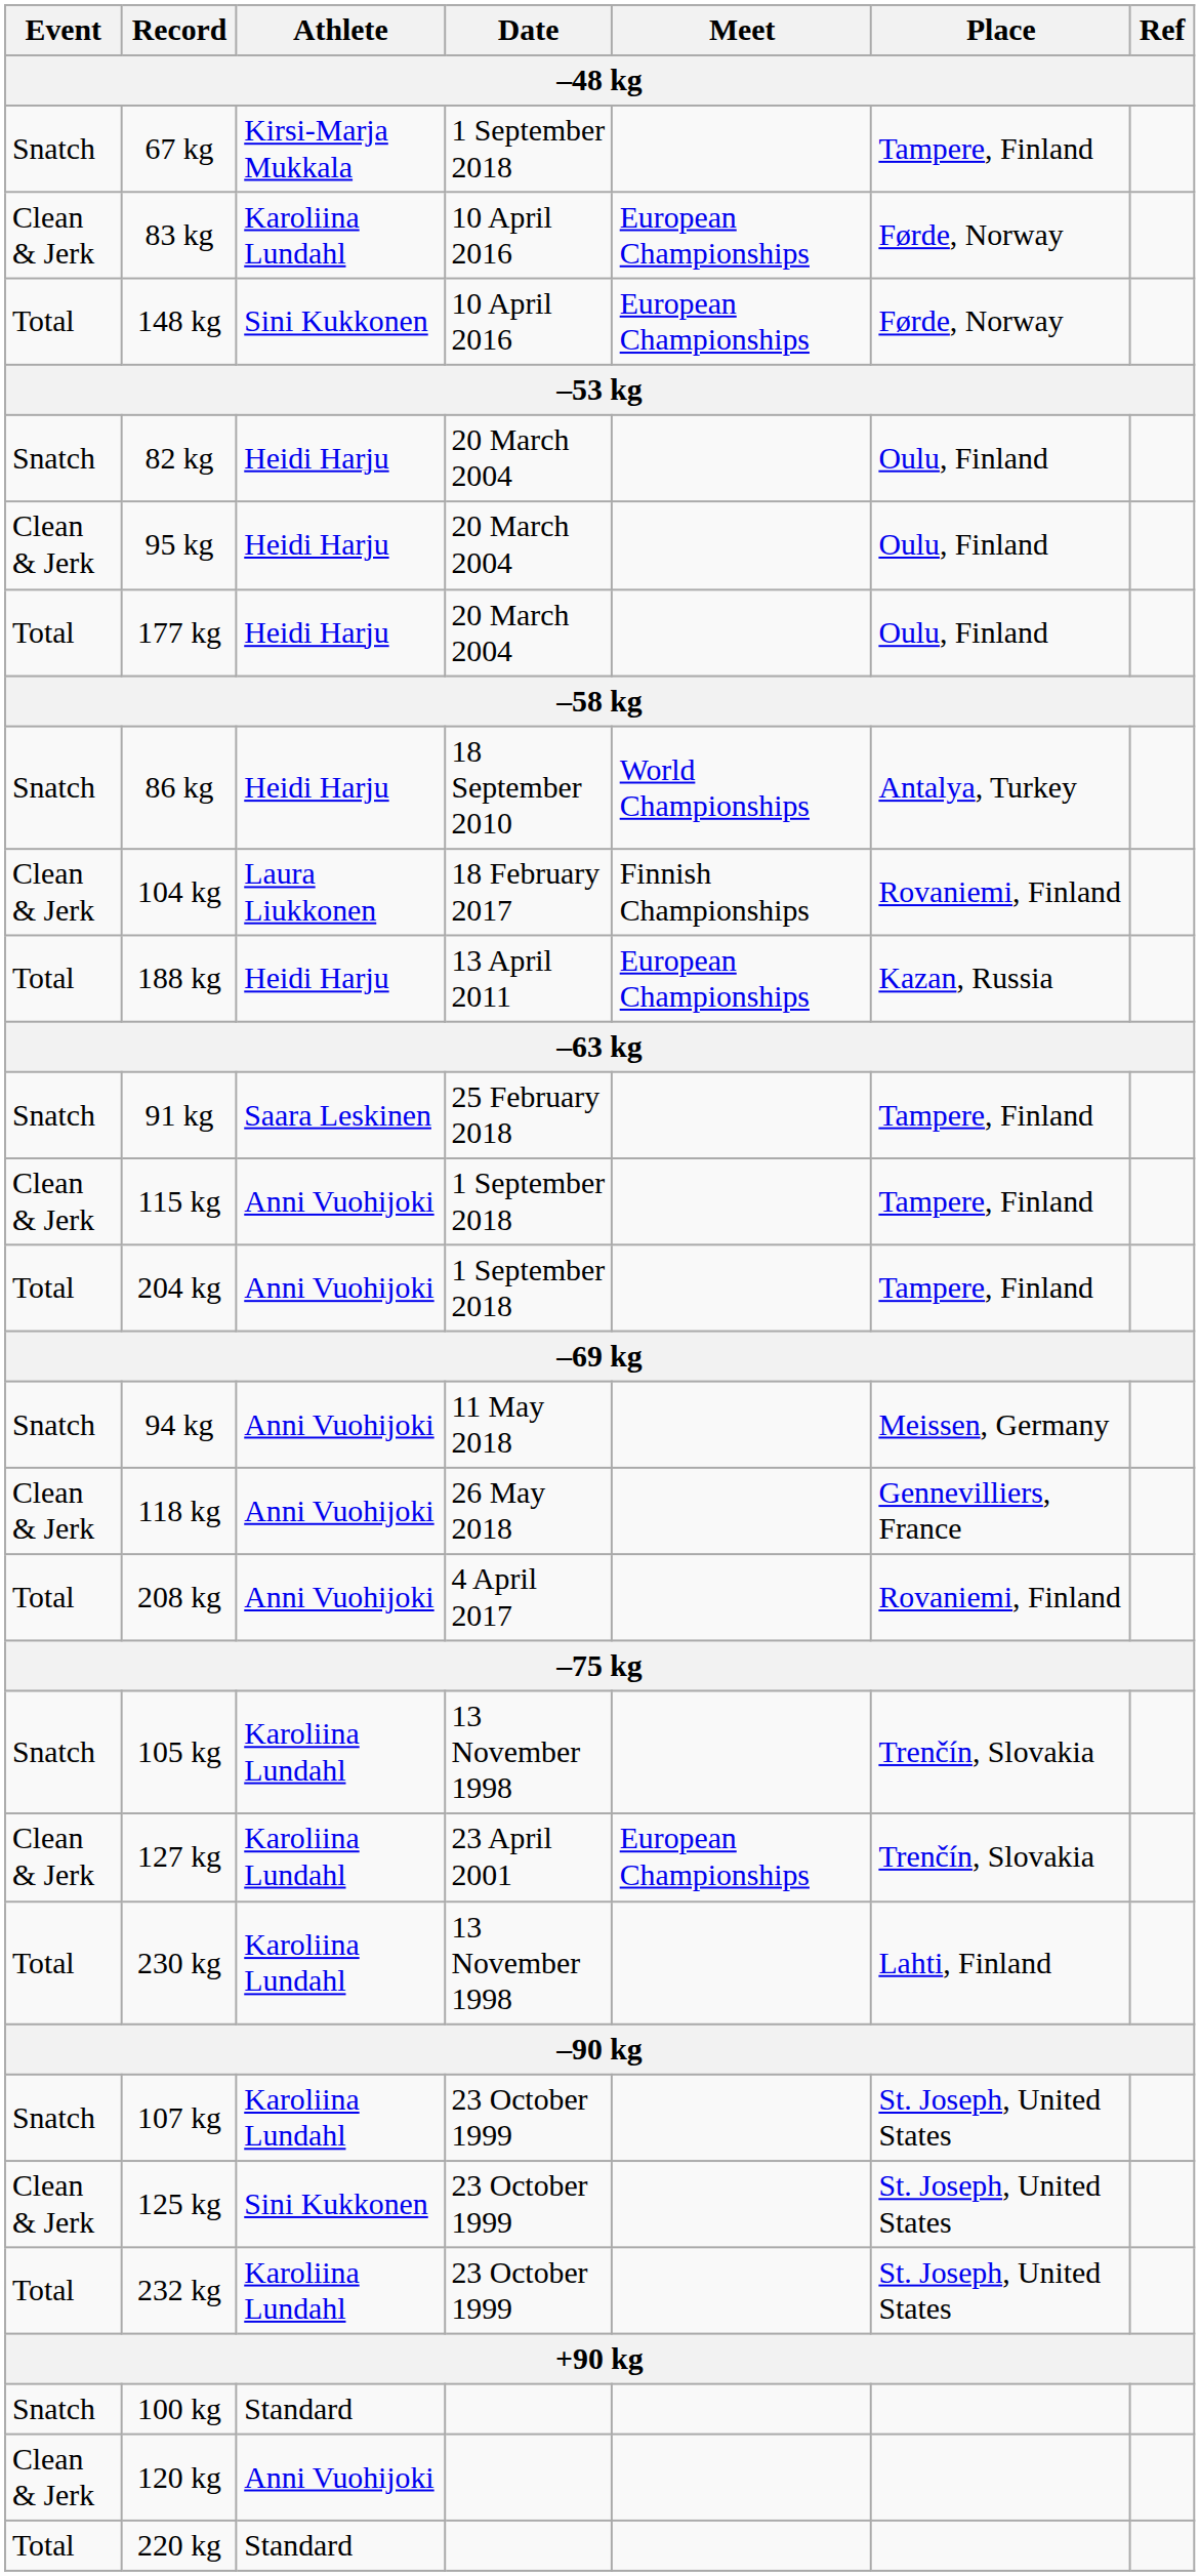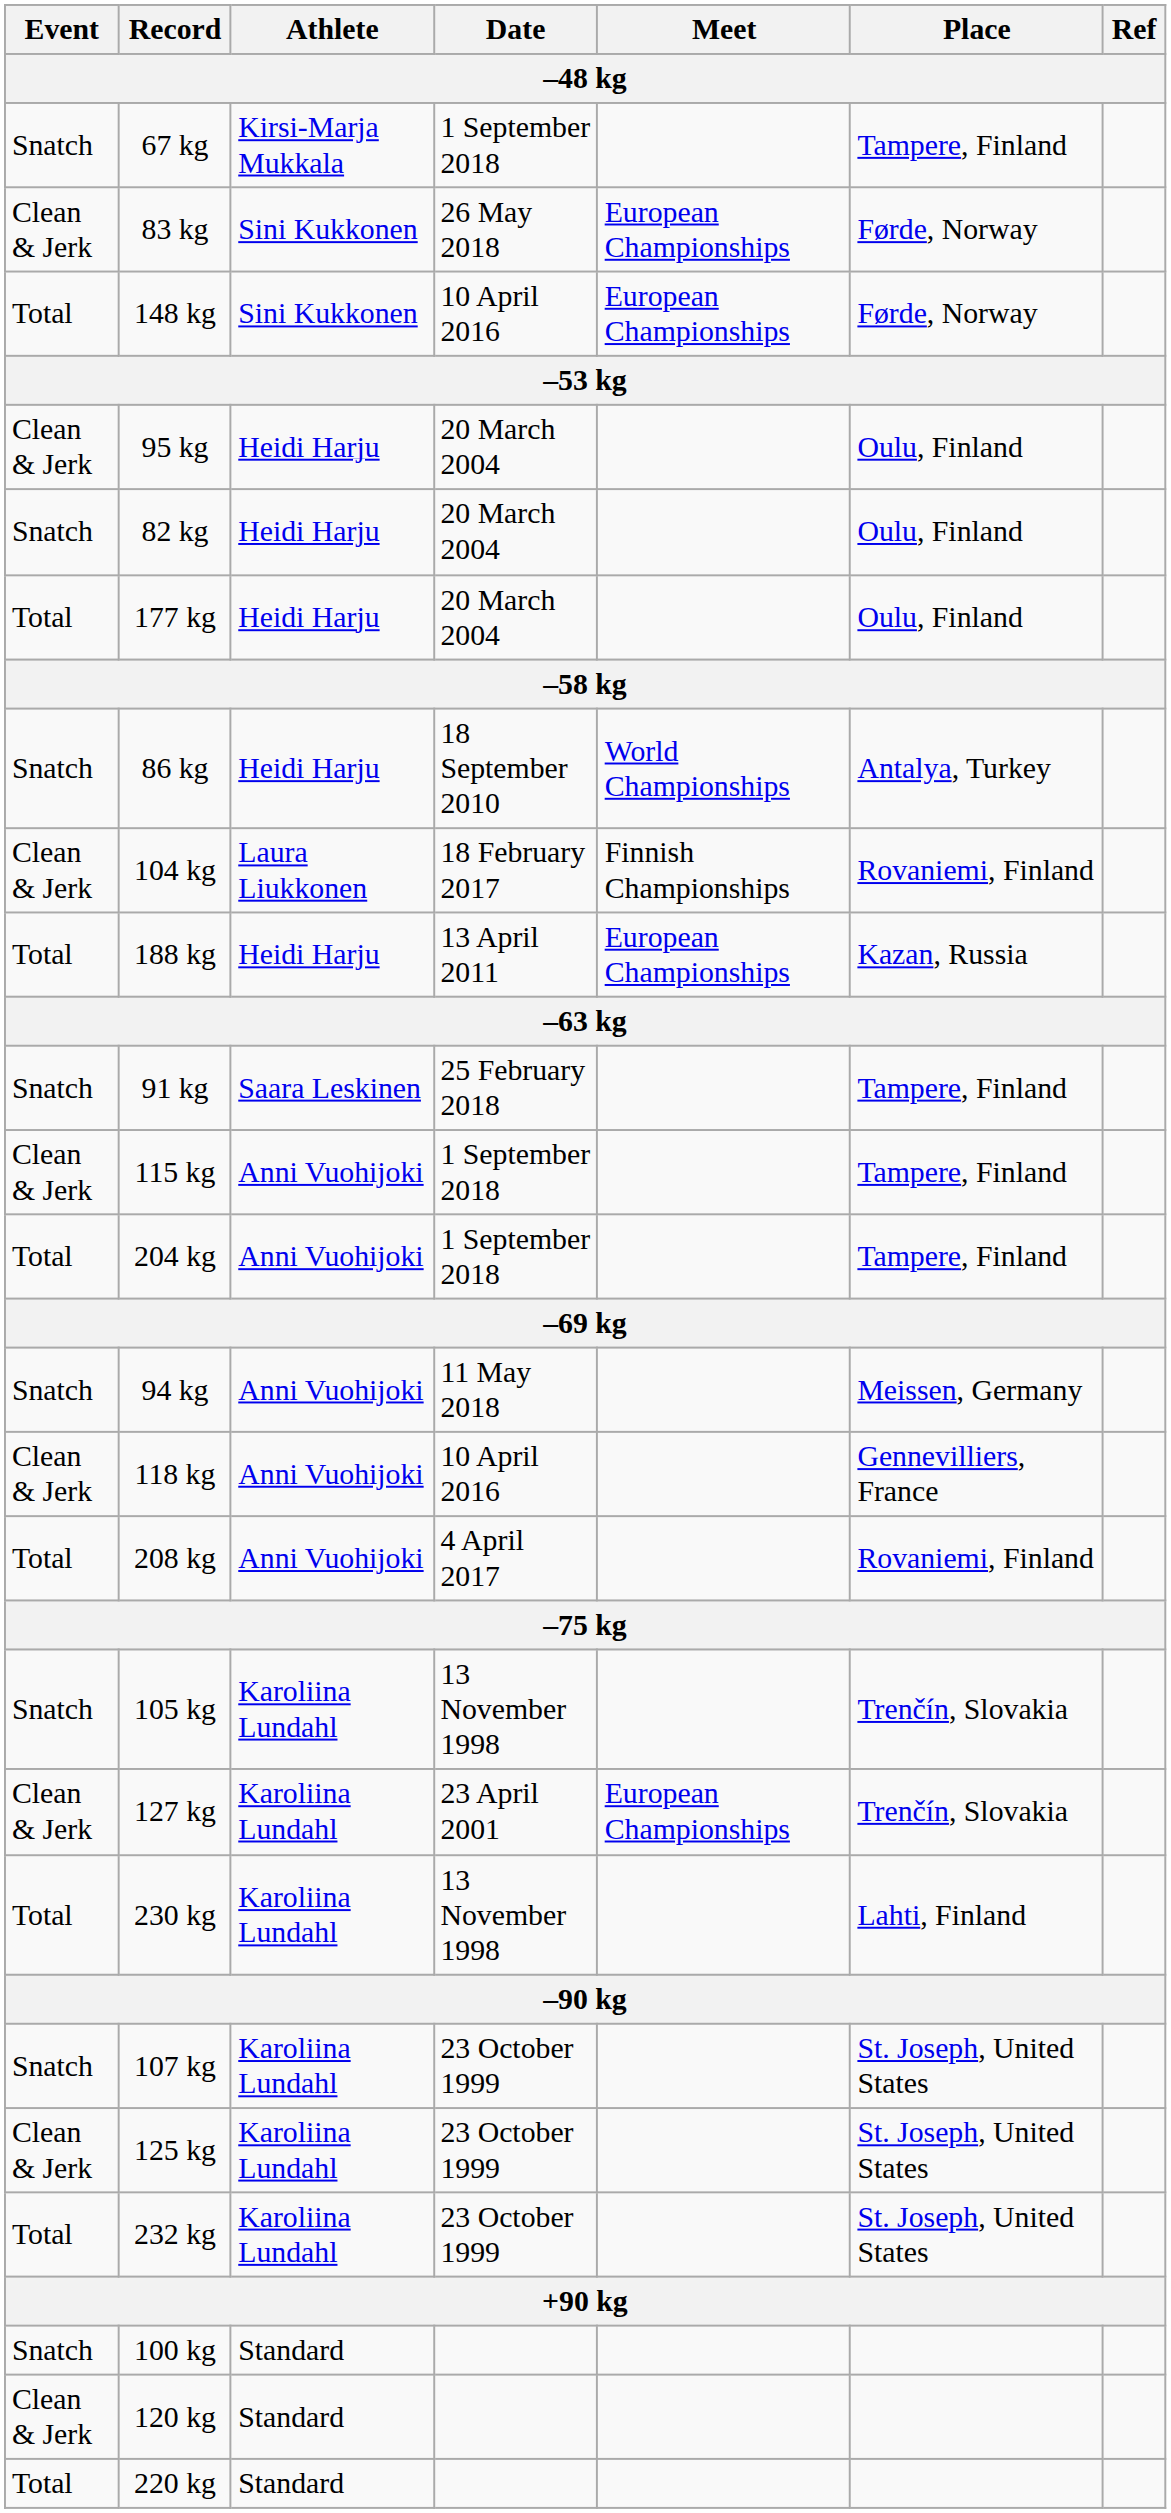83 kg | Athlete: Karoliina Lundahl -> Sini Kukkonen
83 kg | Date: 10 April 2016 -> 26 May 2018
rows swapped: 82 kg <-> 95 kg
118 kg | Date: 26 May 2018 -> 10 April 2016
125 kg | Athlete: Sini Kukkonen -> Karoliina Lundahl
120 kg | Athlete: Anni Vuohijoki -> Standard
